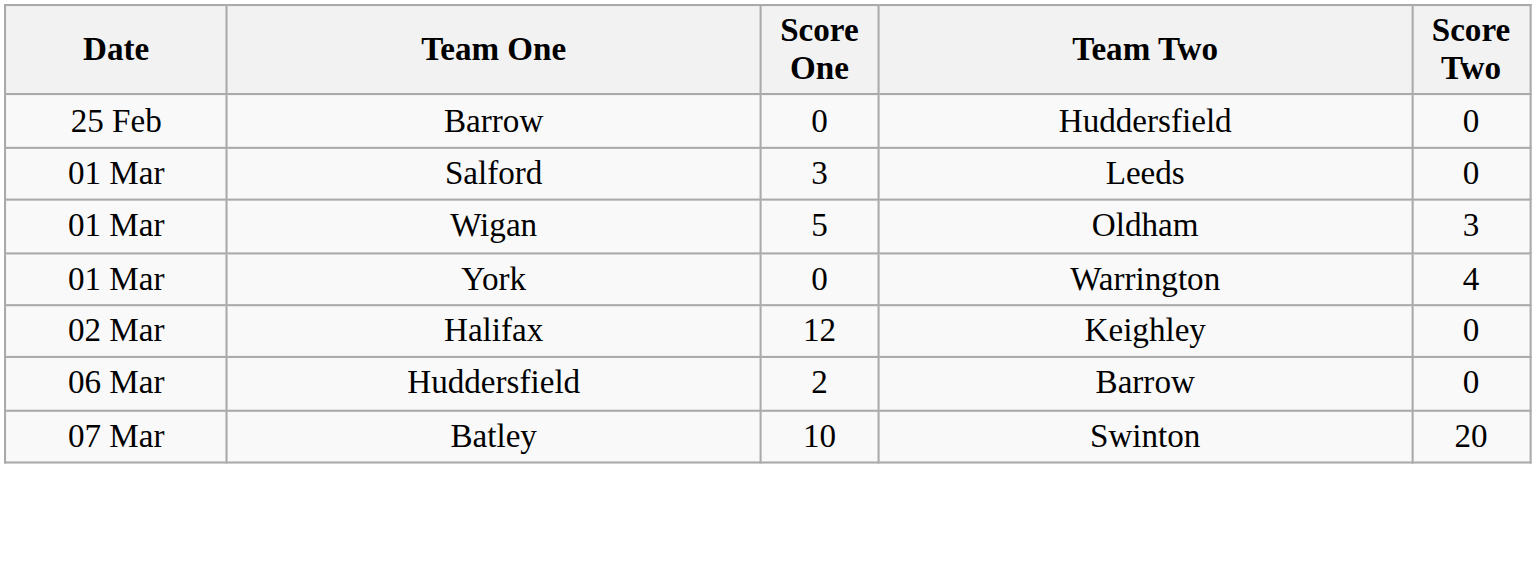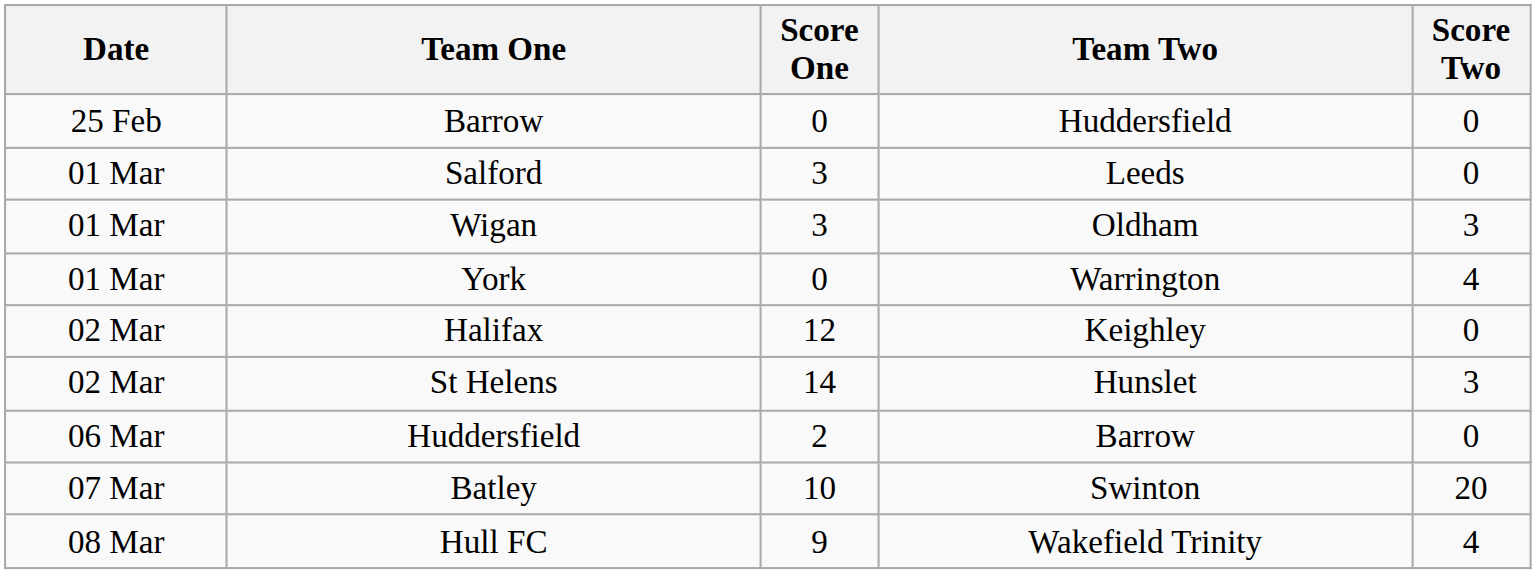Wigan | Score One: 5 -> 3
+ row: 02 Mar | St Helens | 14 | Hunslet | 3
+ row: 08 Mar | Hull FC | 9 | Wakefield Trinity | 4
